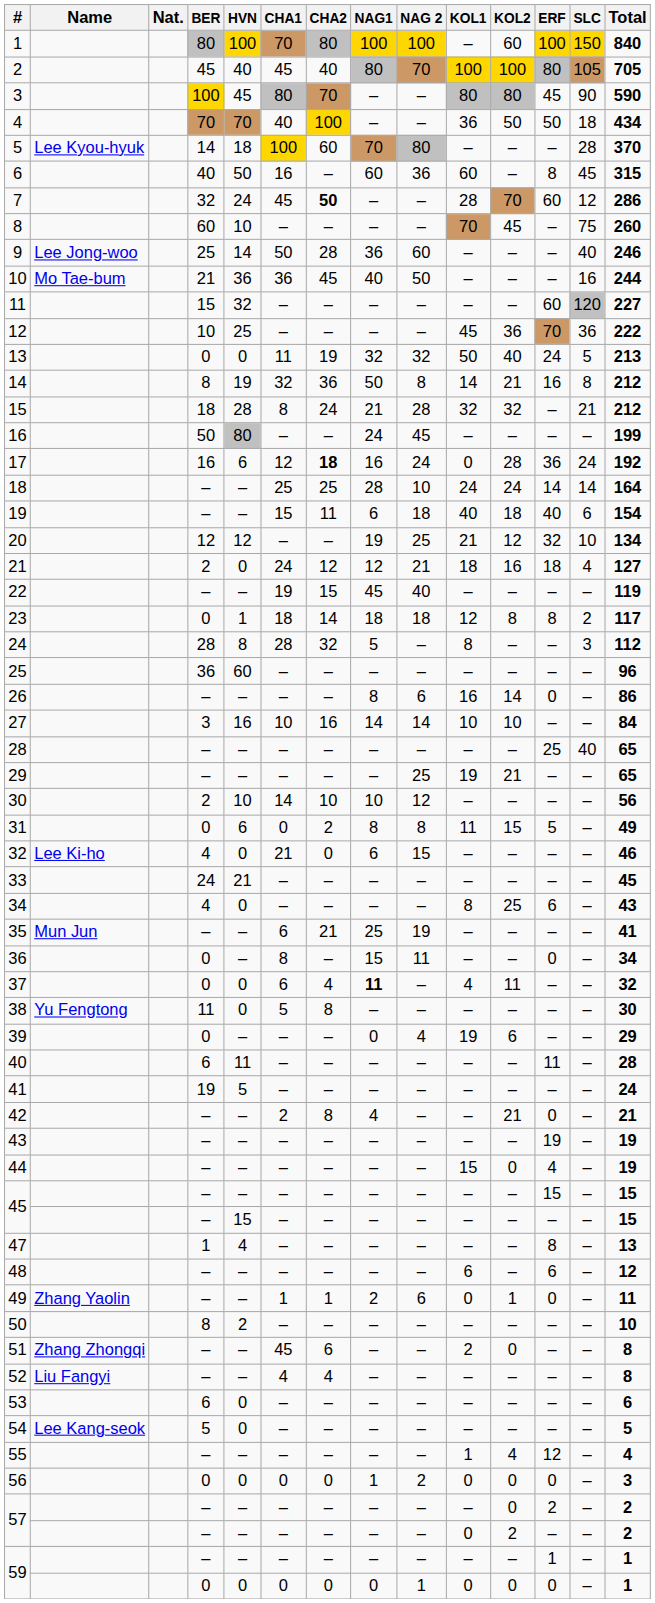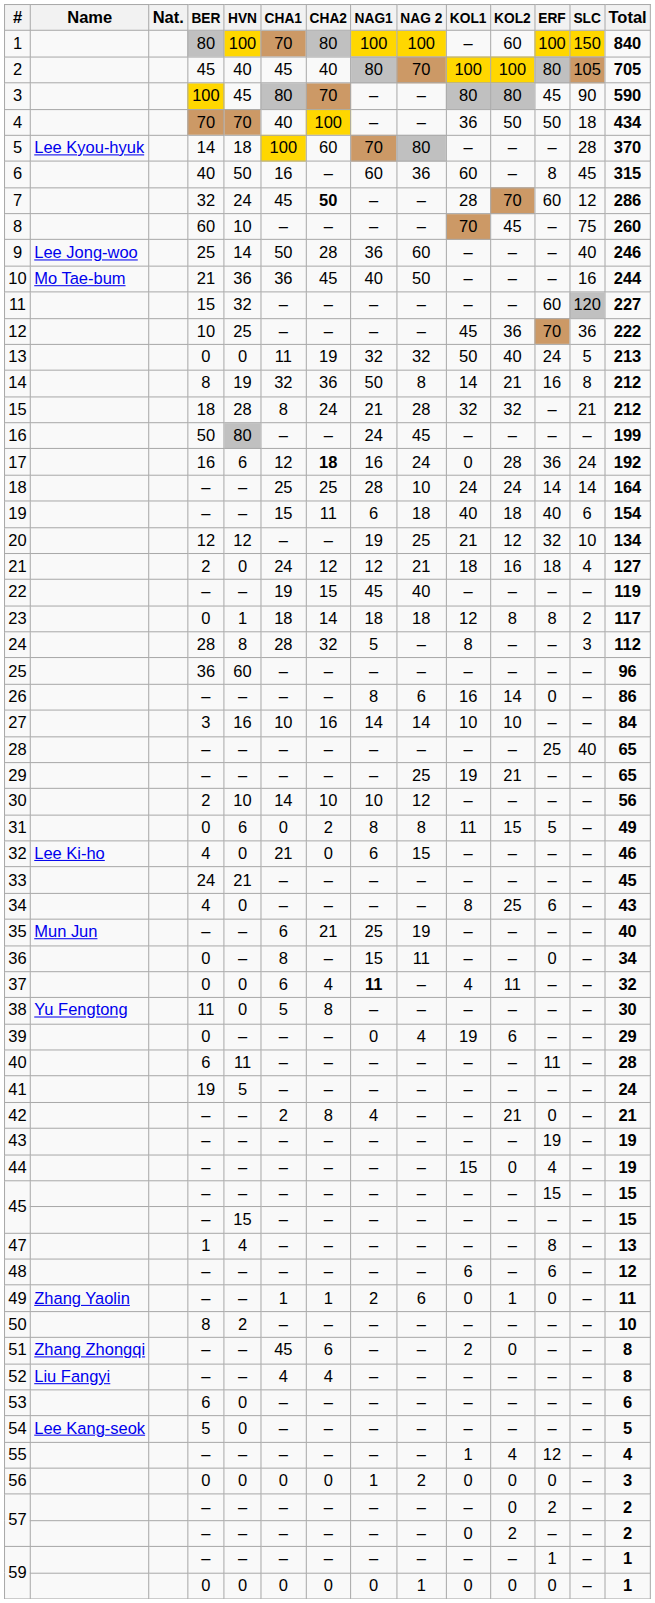35 | Total: 41 -> 40
